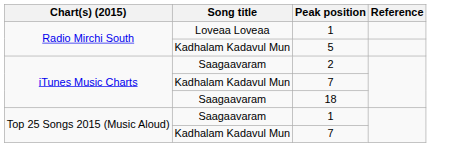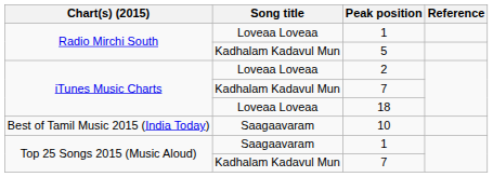2 | Song title: Saagaavaram -> Loveaa Loveaa
18 | Song title: Saagaavaram -> Loveaa Loveaa
+ row: Best of Tamil Music 2015 (India Today) | Saagaavaram | 10
